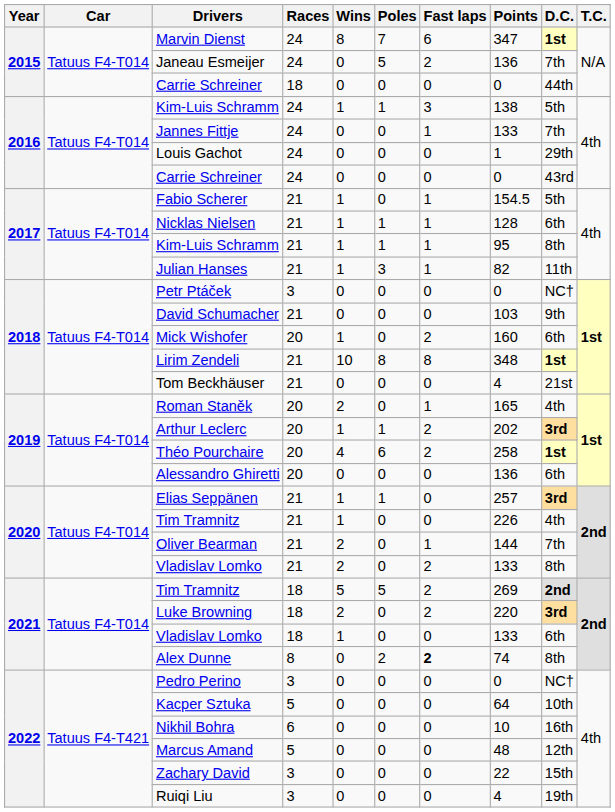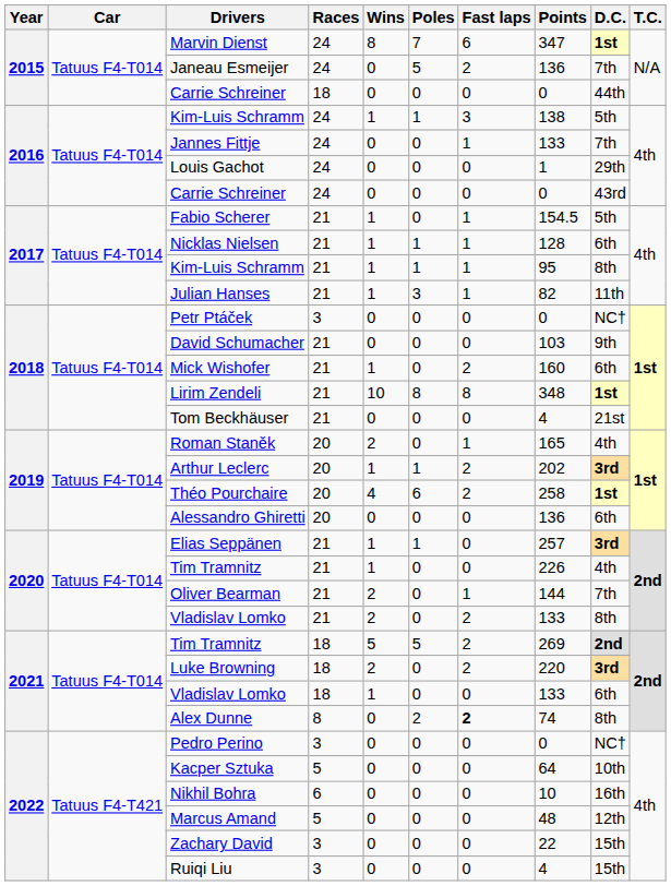Mick Wishofer | Races: 20 -> 21
Ruiqi Liu | D.C.: 19th -> 15th
